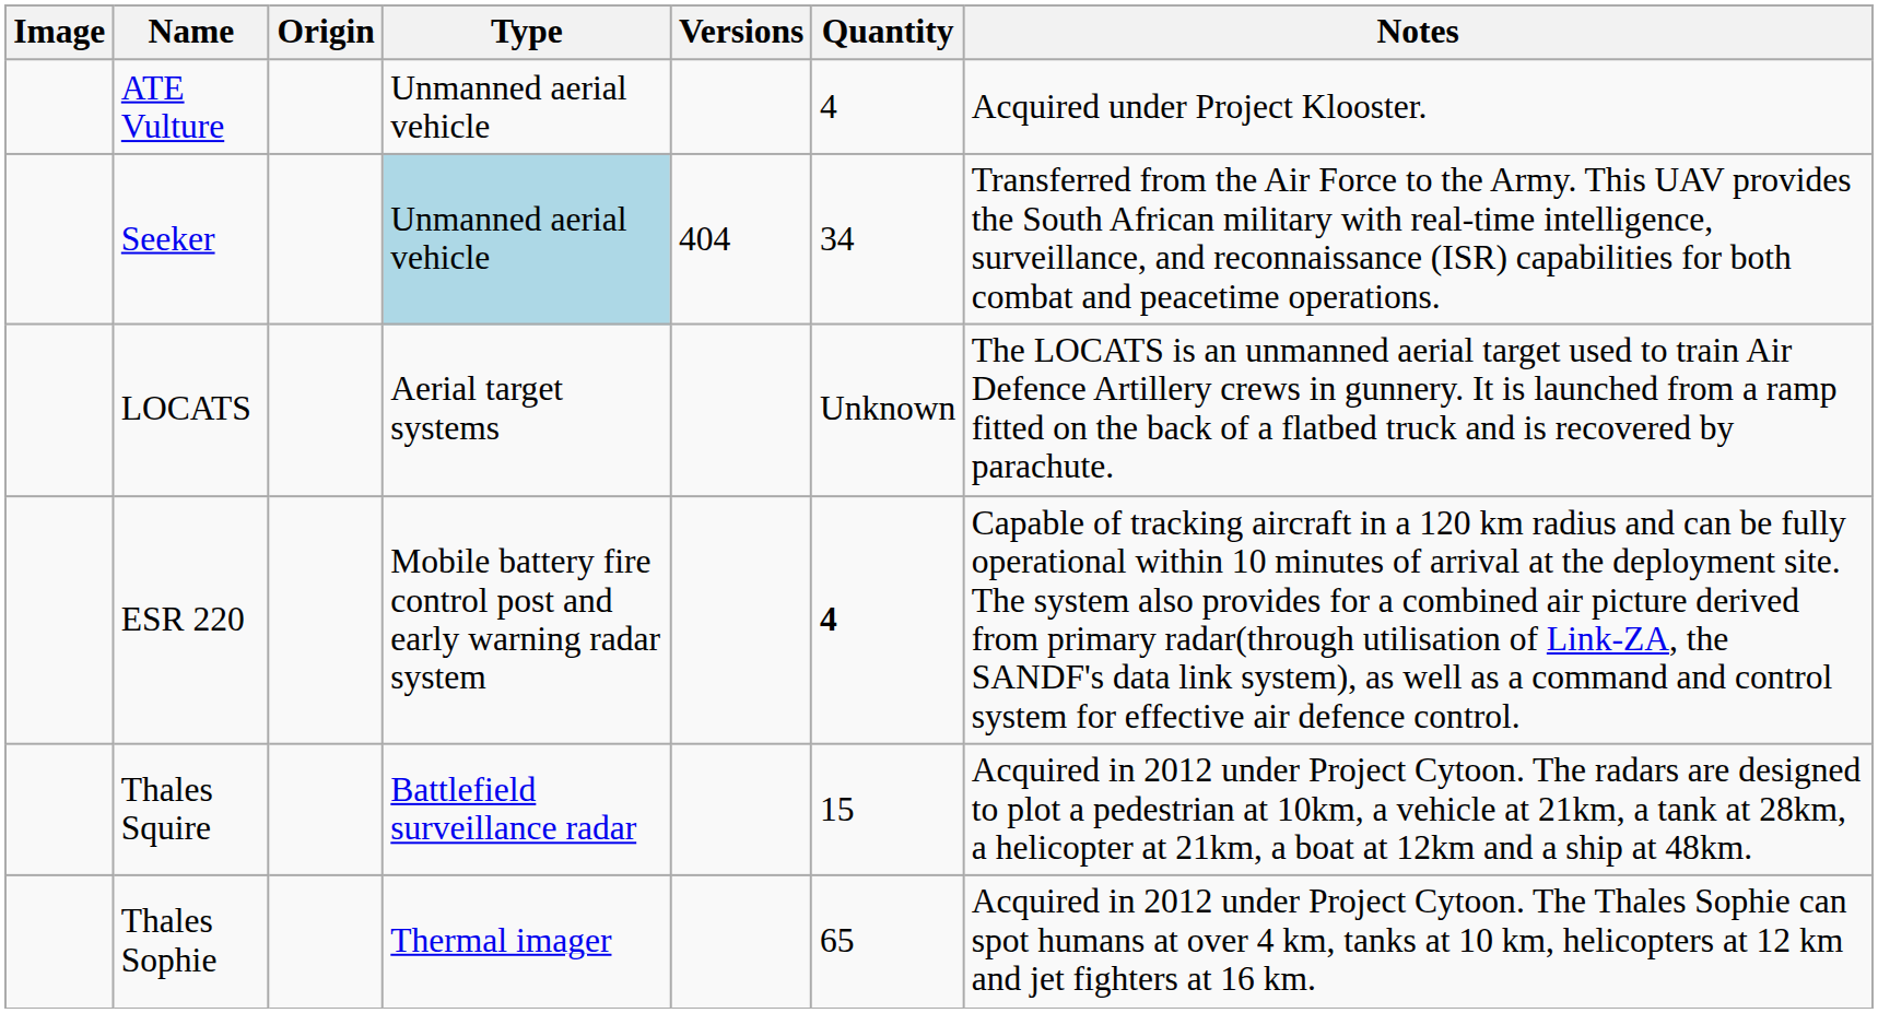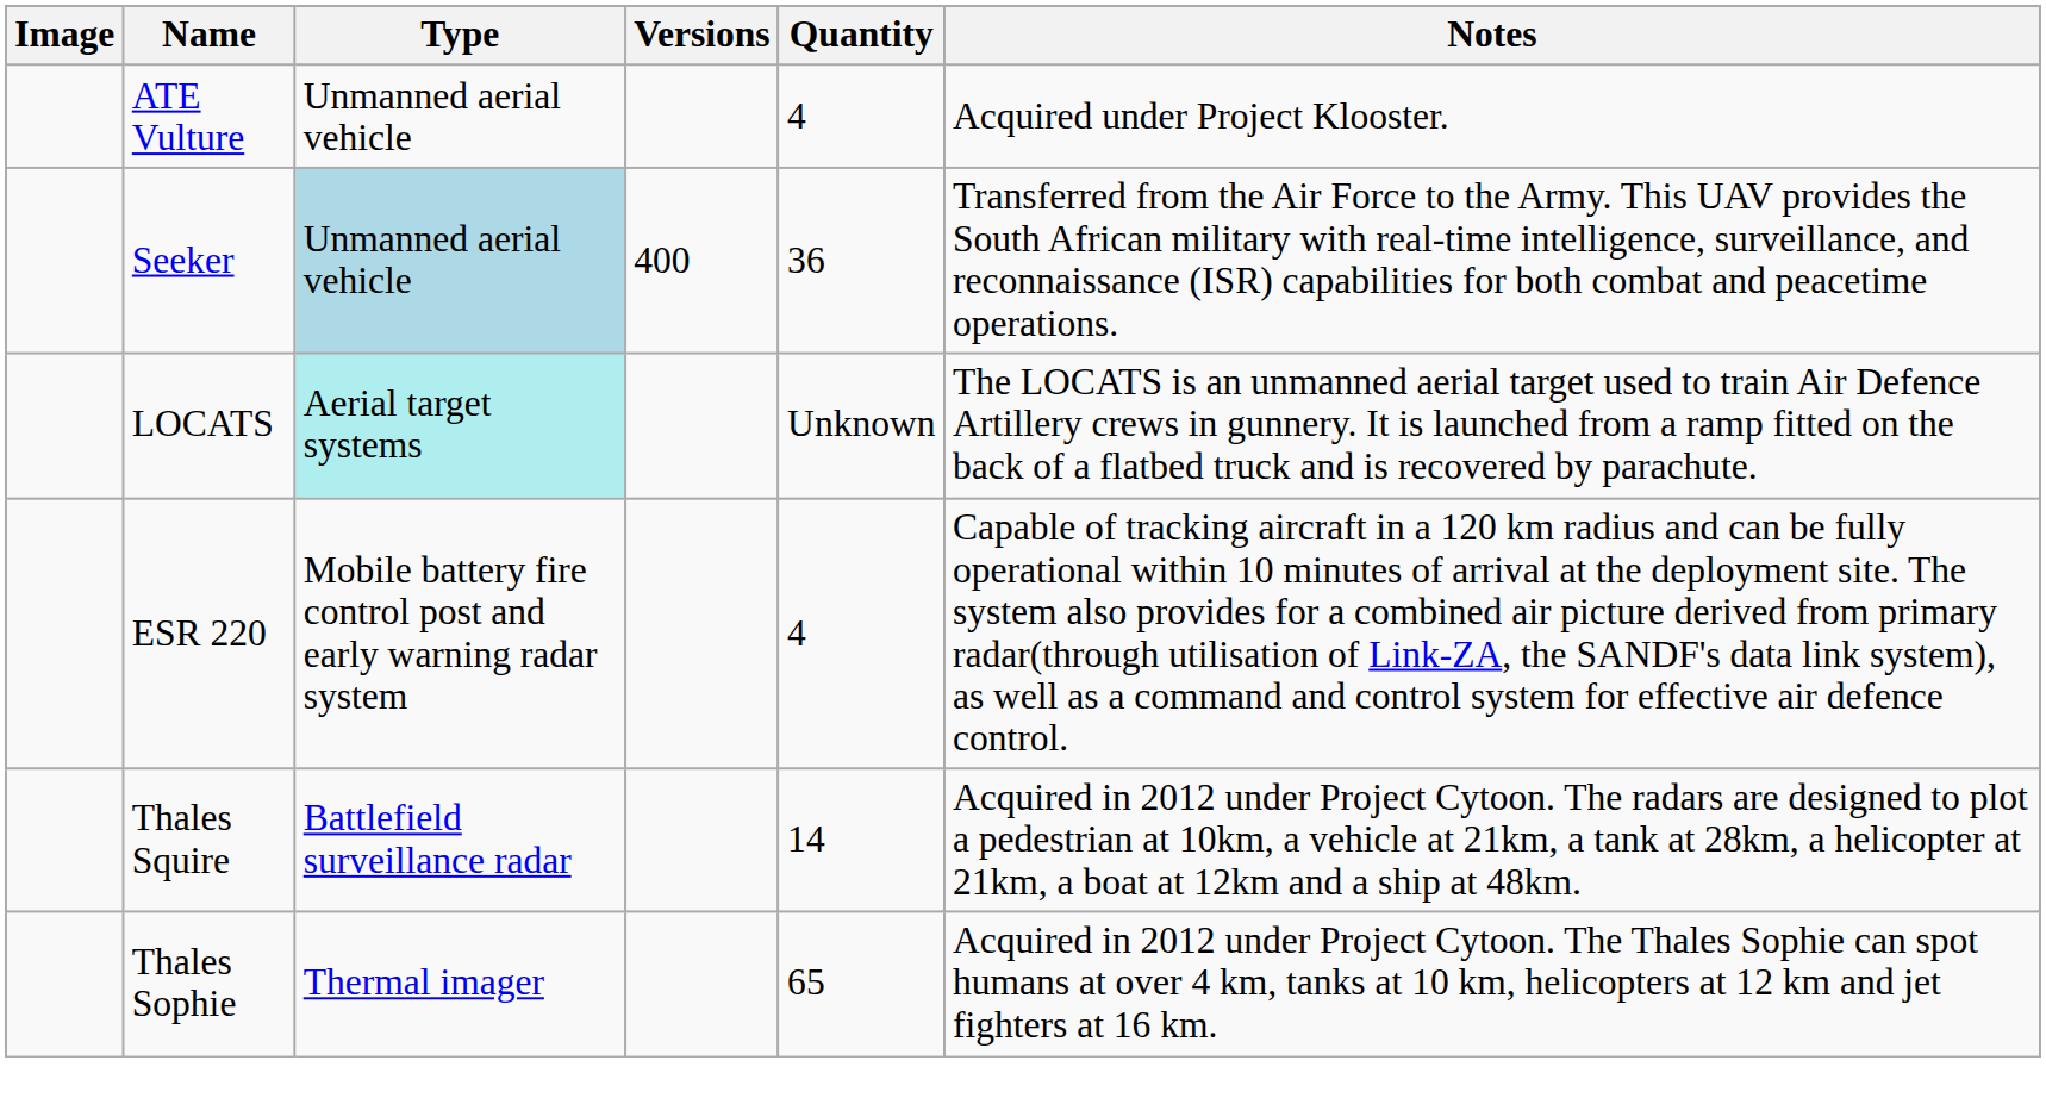- column: Origin
Seeker | Versions: 404 -> 400
Seeker | Quantity: 34 -> 36
LOCATS | Type: no background -> paleturquoise background
ESR 220 | Quantity: bold -> normal
Thales Squire | Quantity: 15 -> 14
